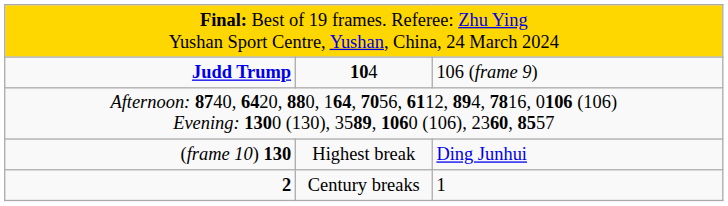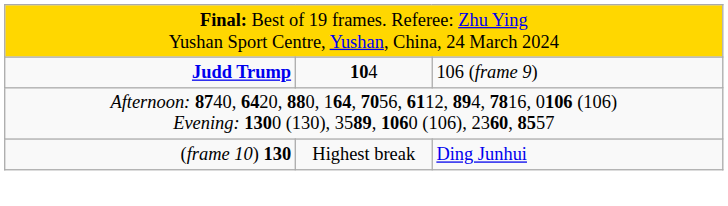- row: 2 | Century breaks | 1
